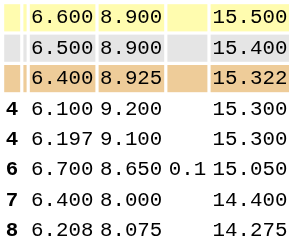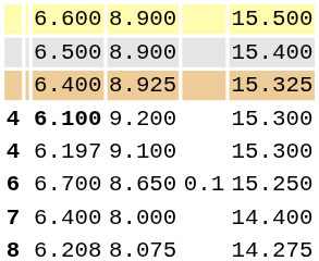8.925 | column 6: 15.322 -> 15.325
9.200 | column 3: normal -> bold
8.650 | column 6: 15.050 -> 15.250
